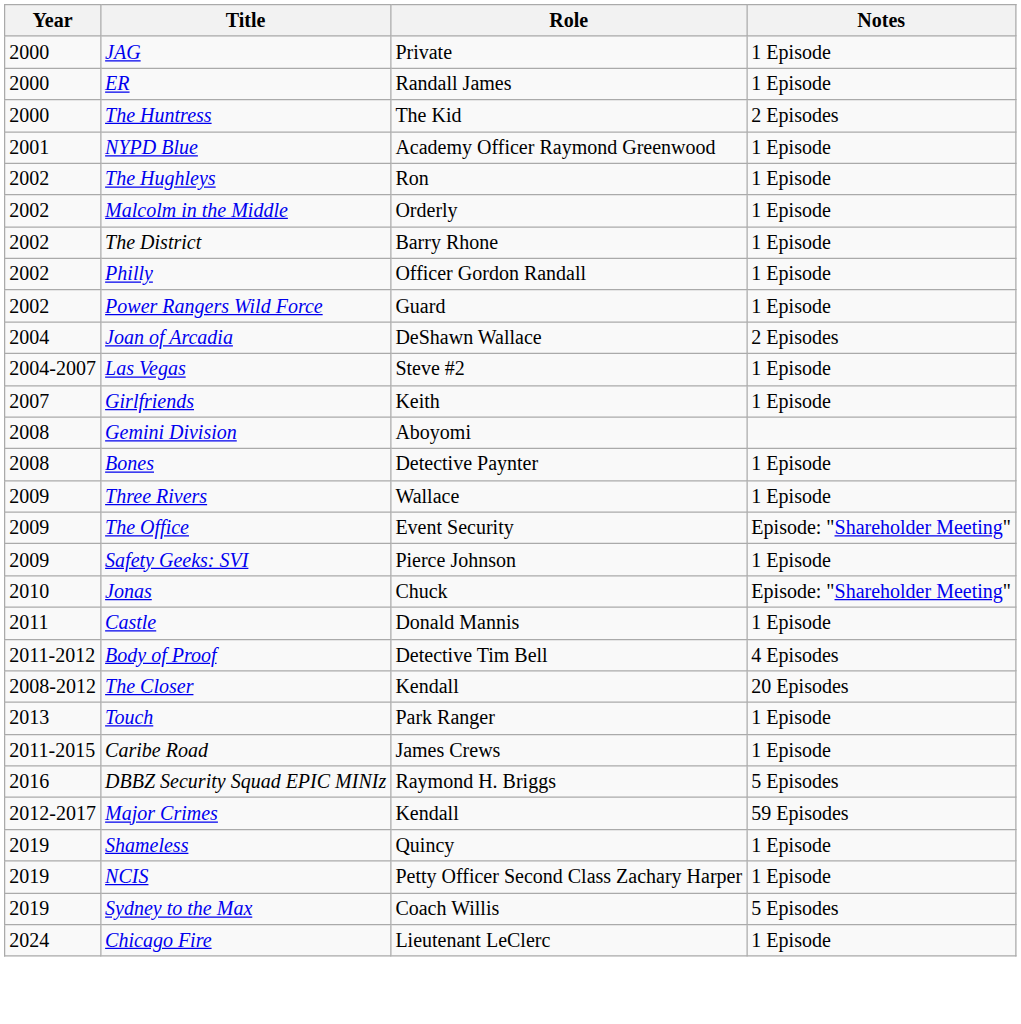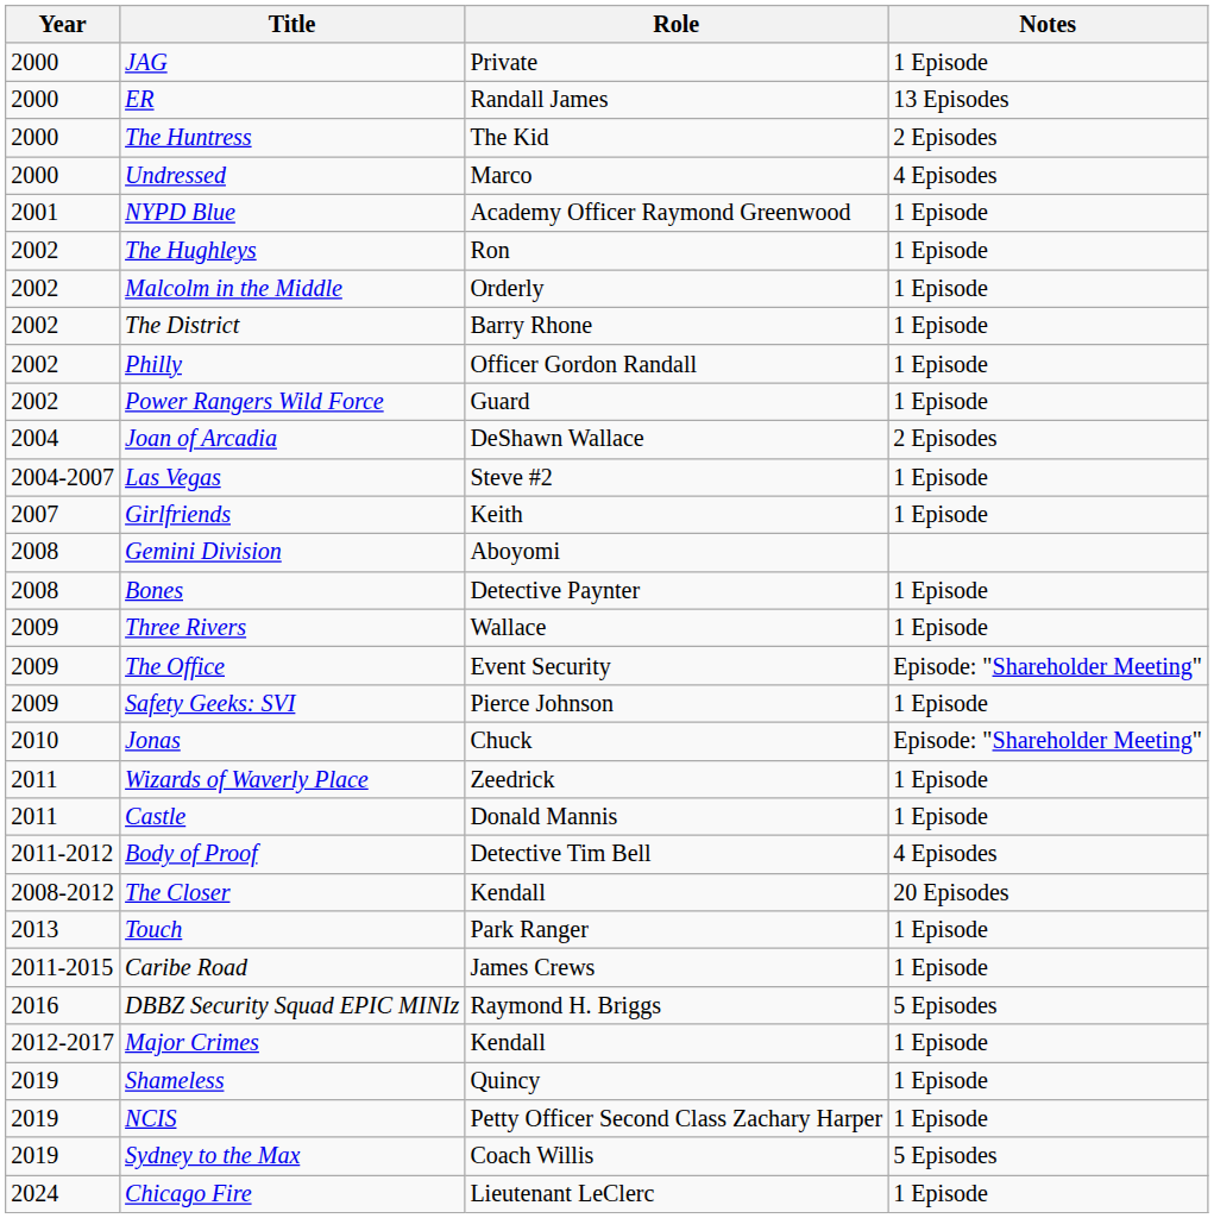ER | Notes: 1 Episode -> 13 Episodes
+ row: 2000 | Undressed | Marco | 4 Episodes
+ row: 2011 | Wizards of Waverly Place | Zeedrick | 1 Episode
Major Crimes | Notes: 59 Episodes -> 1 Episode
